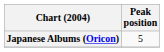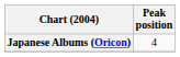Japanese Albums (Oricon) | Peak position: 5 -> 4
